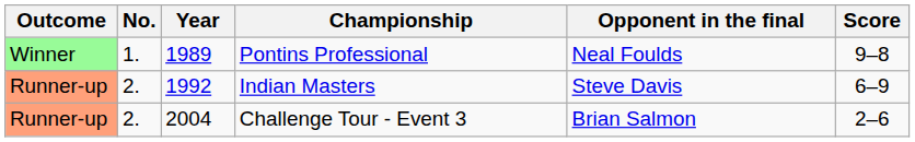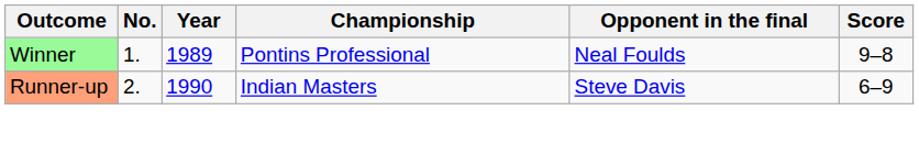Indian Masters | Year: 1992 -> 1990
- row: Runner-up | 2. | 2004 | Challenge Tour - Event 3 | Brian Salmon | 2–6
